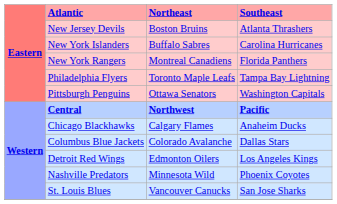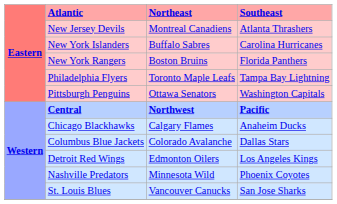New Jersey Devils | Northeast: Boston Bruins -> Montreal Canadiens
New York Rangers | Northeast: Montreal Canadiens -> Boston Bruins
